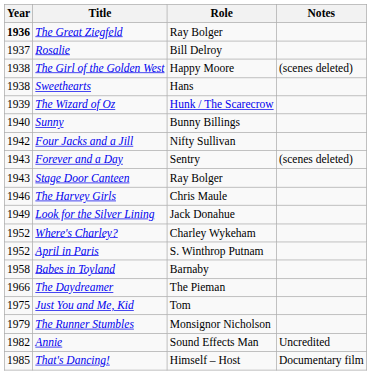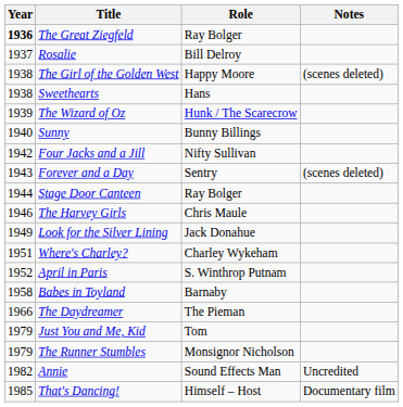Stage Door Canteen | Year: 1943 -> 1944
Where's Charley? | Year: 1952 -> 1951
Just You and Me, Kid | Year: 1975 -> 1979
